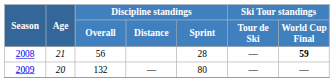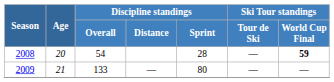2008 | Age: 21 -> 20
2008 | Discipline standings / Overall: 56 -> 54
2009 | Age: 20 -> 21
2009 | Discipline standings / Overall: 132 -> 133
